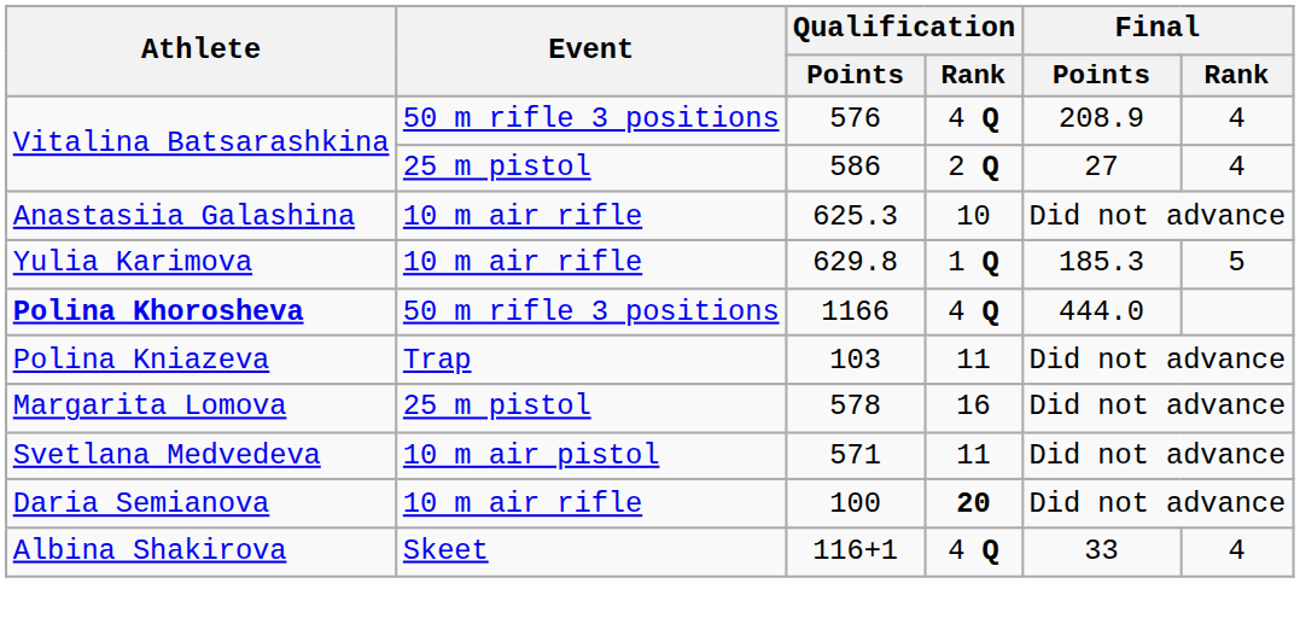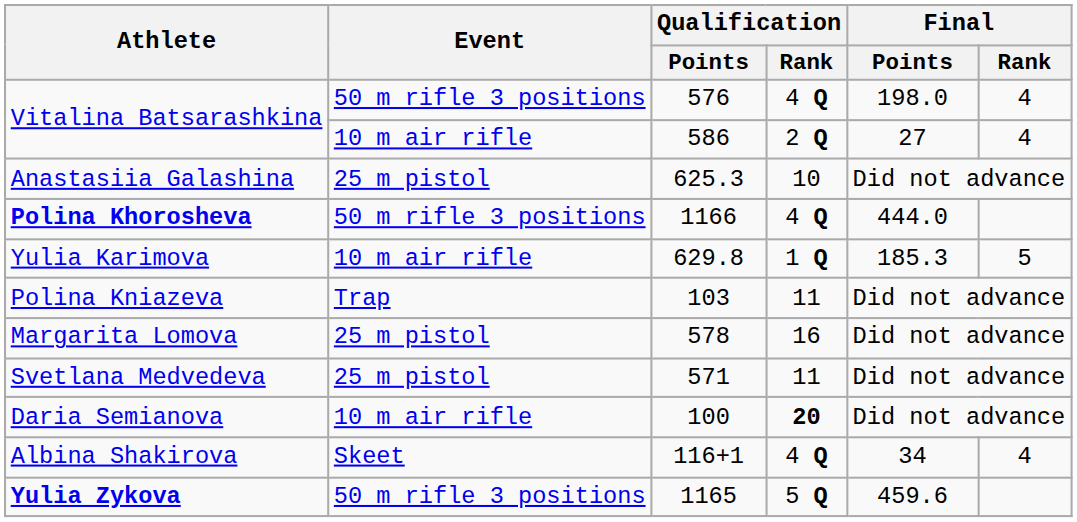Vitalina Batsarashkina / 576 | Final / Points: 208.9 -> 198.0
Vitalina Batsarashkina / 586 | Event: 25 m pistol -> 10 m air rifle
Anastasiia Galashina | Event: 10 m air rifle -> 25 m pistol
rows swapped: Yulia Karimova <-> Polina Khorosheva
Svetlana Medvedeva | Event: 10 m air pistol -> 25 m pistol
Albina Shakirova | Final / Points: 33 -> 34
+ row: Yulia Zykova | 50 m rifle 3 positions | 1165 | 5 Q | 459.6
